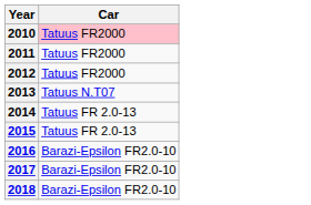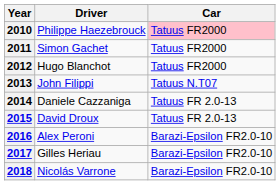+ column: Driver | Philippe Haezebrouck | Simon Gachet | Hugo Blanchot | John Filippi | Daniele Cazzaniga | David Droux | Alex Peroni | Gilles Heriau | Nicolás Varrone
